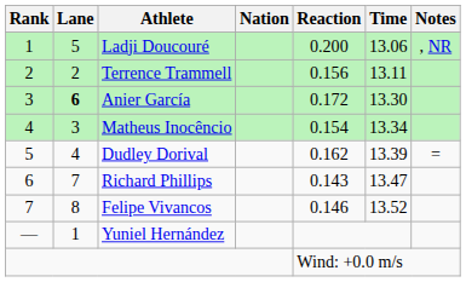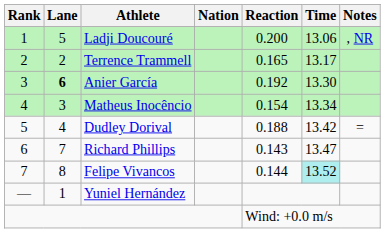Terrence Trammell | Reaction: 0.156 -> 0.165
Terrence Trammell | Time: 13.11 -> 13.17
Anier García | Reaction: 0.172 -> 0.192
Dudley Dorival | Reaction: 0.162 -> 0.188
Dudley Dorival | Time: 13.39 -> 13.42
Felipe Vivancos | Reaction: 0.146 -> 0.144
Felipe Vivancos | Time: no background -> paleturquoise background
